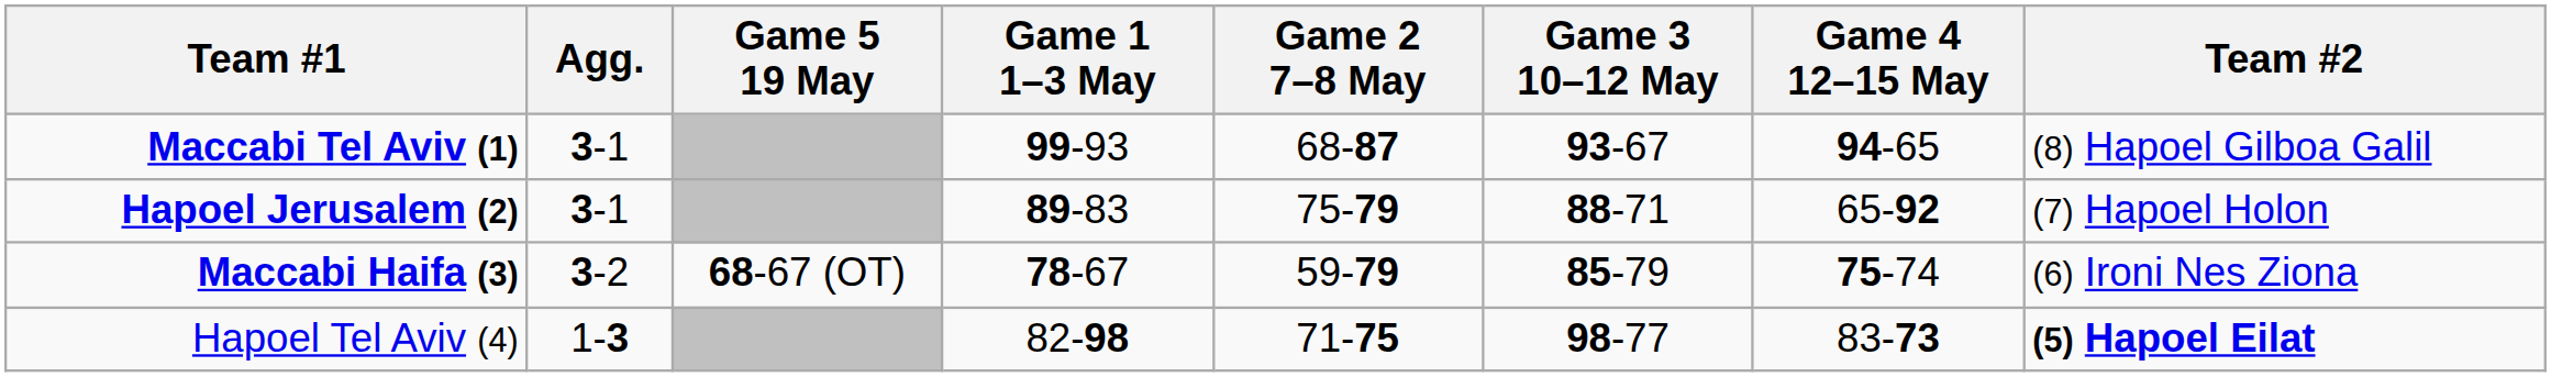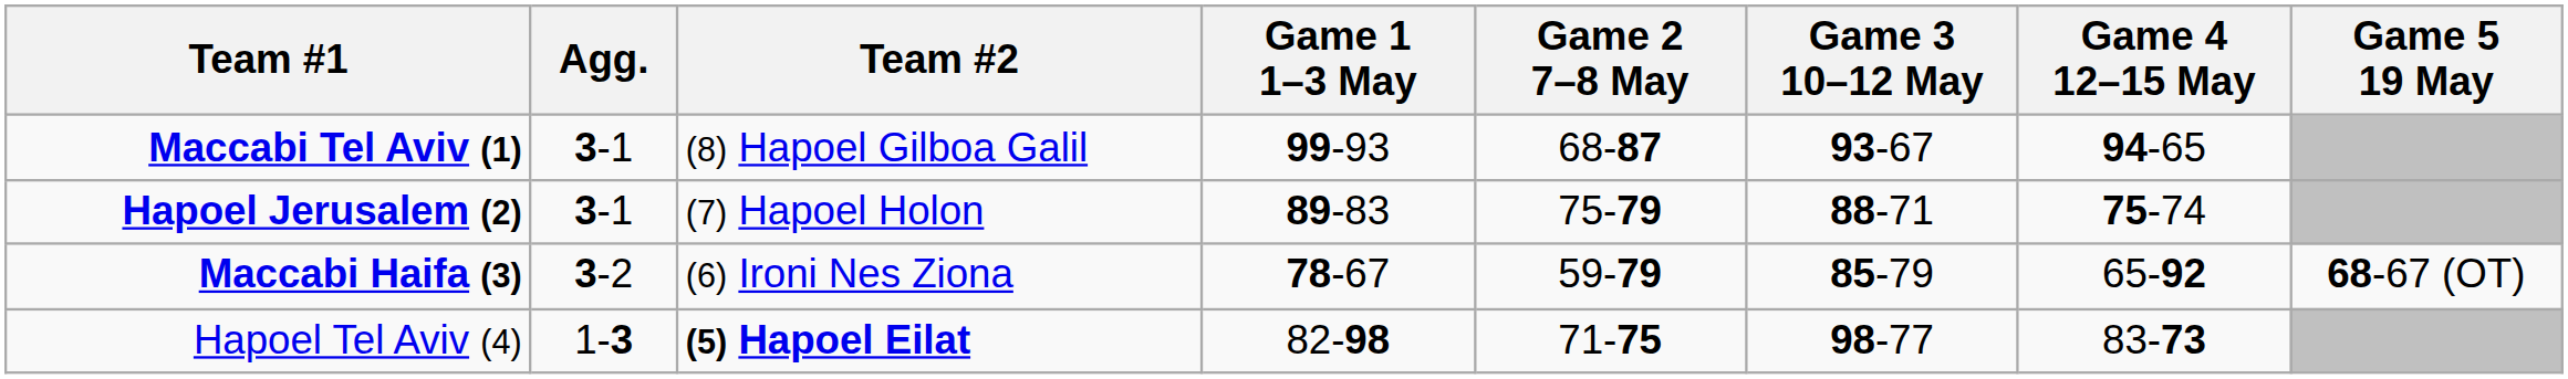columns swapped: Team #2 <-> Game 5 19 May
Hapoel Jerusalem (2) | Game 4 12–15 May: 65-92 -> 75-74
Maccabi Haifa (3) | Game 4 12–15 May: 75-74 -> 65-92
